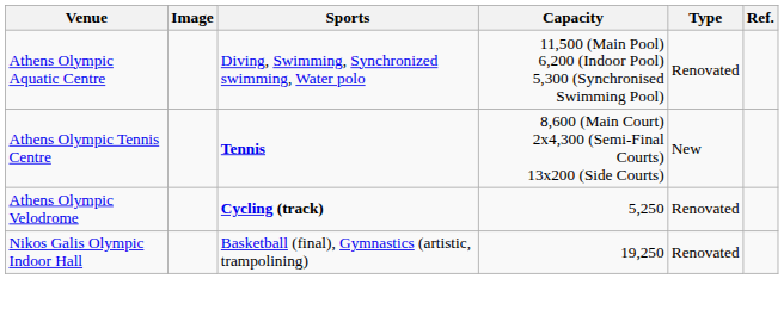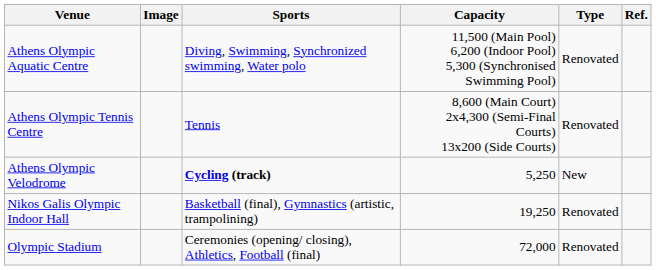Athens Olympic Tennis Centre | Sports: bold -> normal
Athens Olympic Tennis Centre | Type: New -> Renovated
Athens Olympic Velodrome | Type: Renovated -> New
+ row: Olympic Stadium | Ceremonies (opening/ closing), Athletics, Football (final) | 72,000 | Renovated
